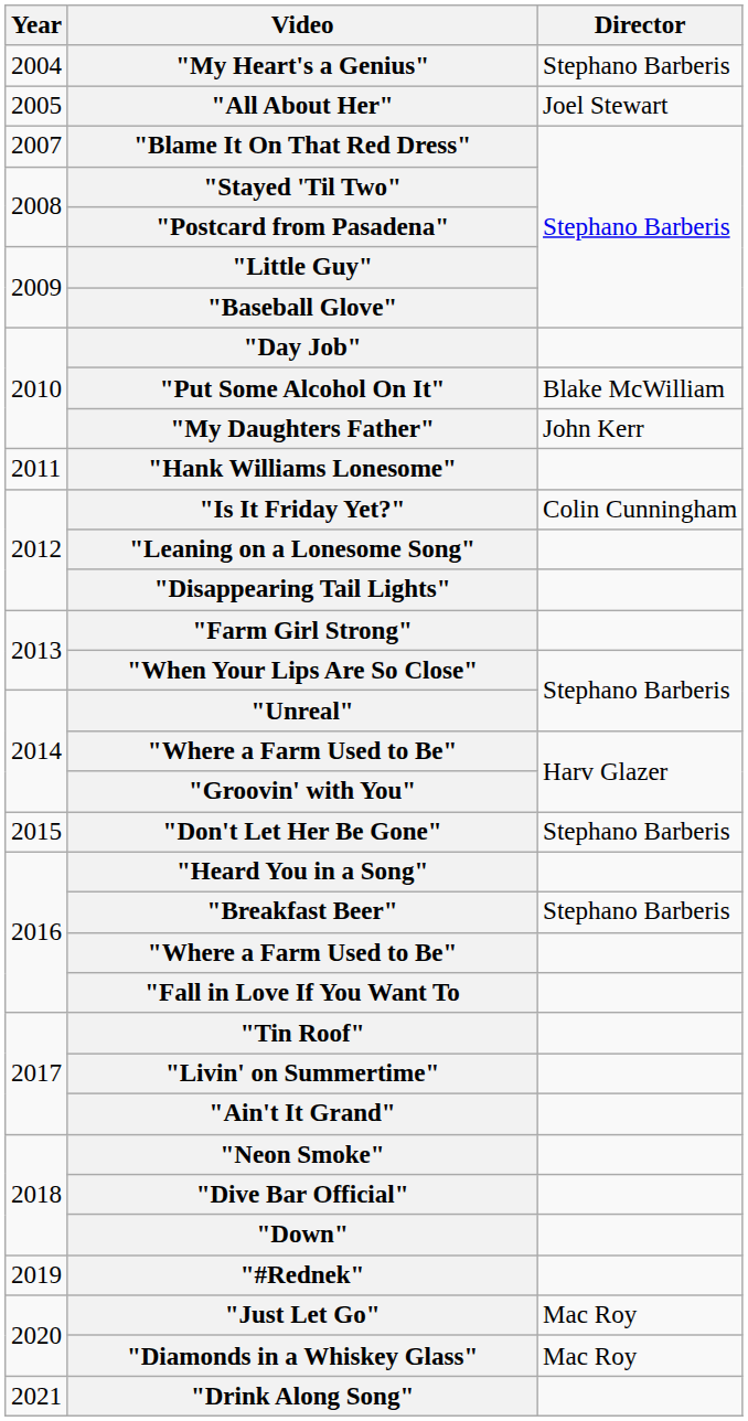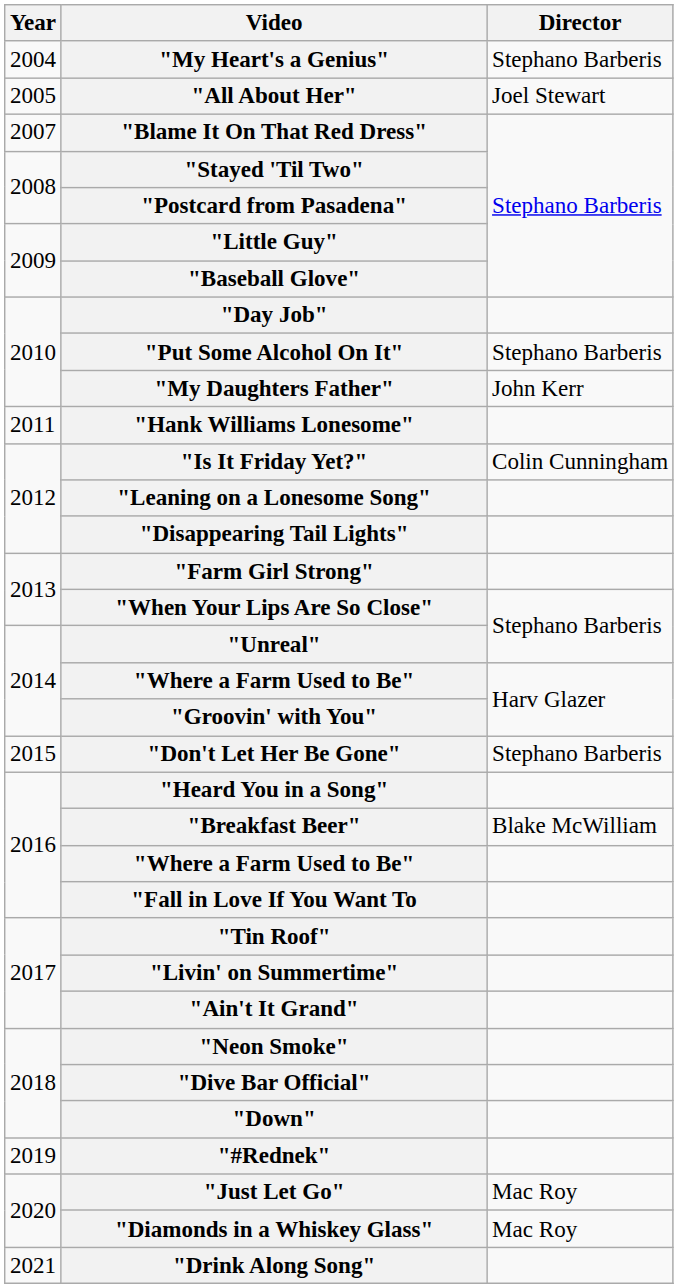"Put Some Alcohol On It" | Director: Blake McWilliam -> Stephano Barberis
"Breakfast Beer" | Director: Stephano Barberis -> Blake McWilliam
